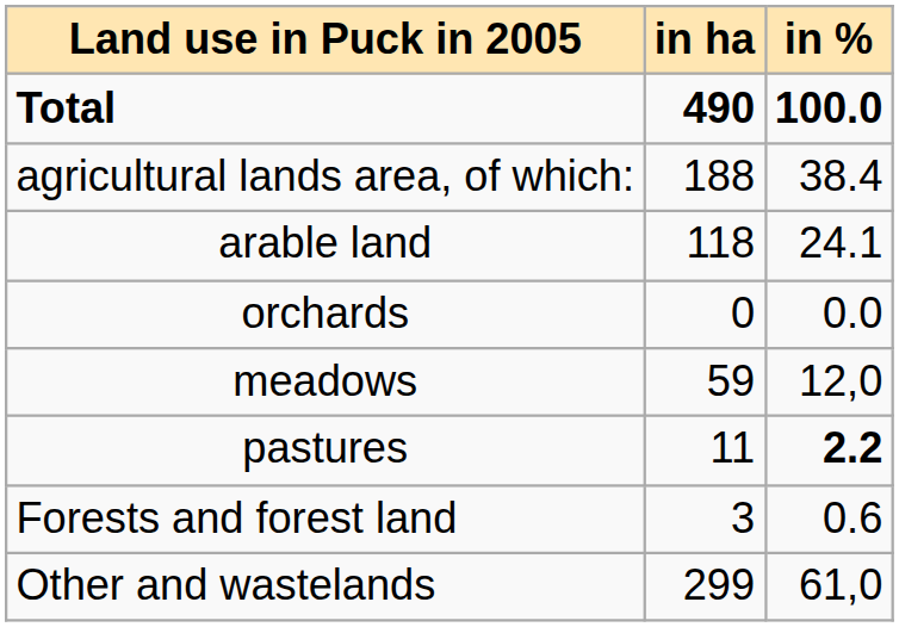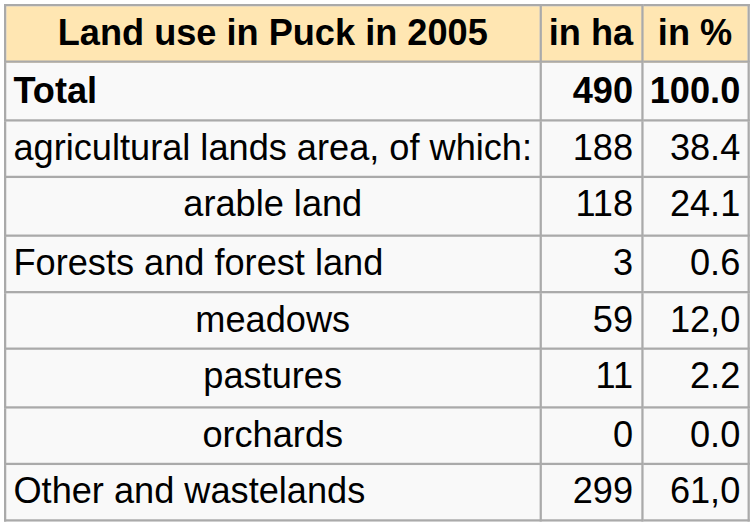rows swapped: orchards <-> Forests and forest land
pastures | in %: bold -> normal
